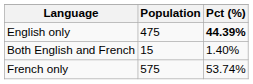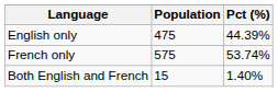English only | Pct (%): bold -> normal
rows swapped: French only <-> Both English and French
